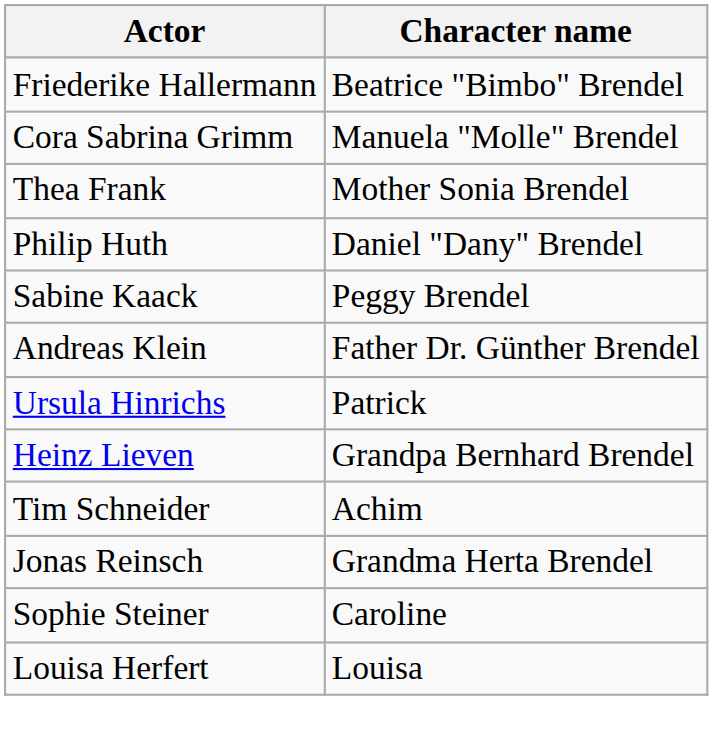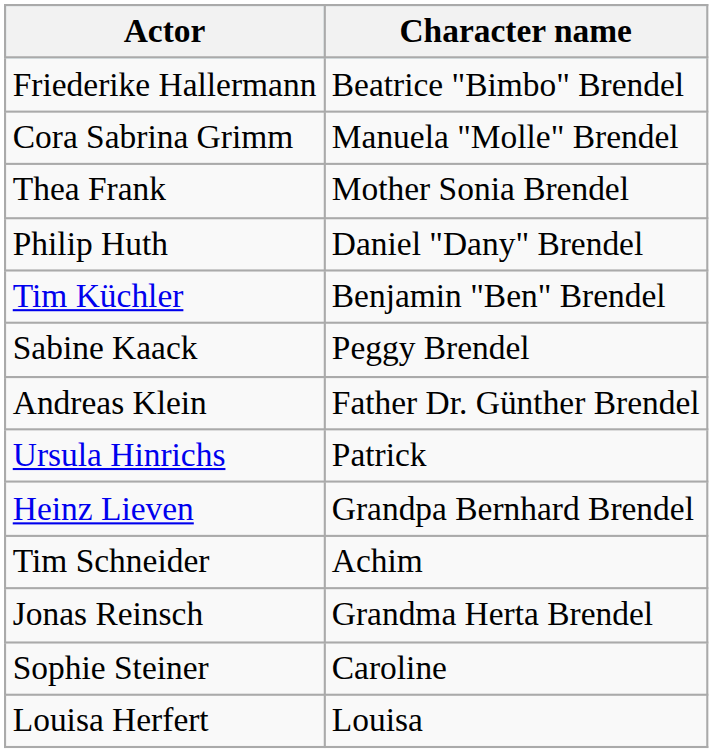+ row: Tim Küchler | Benjamin "Ben" Brendel
